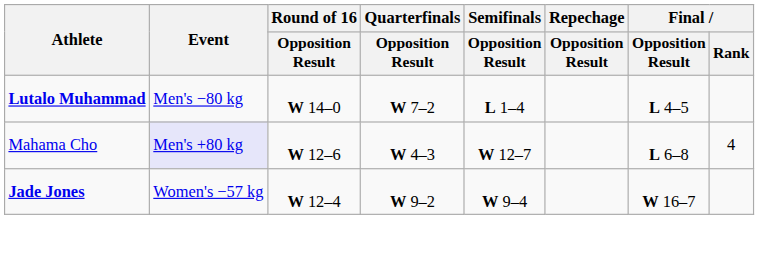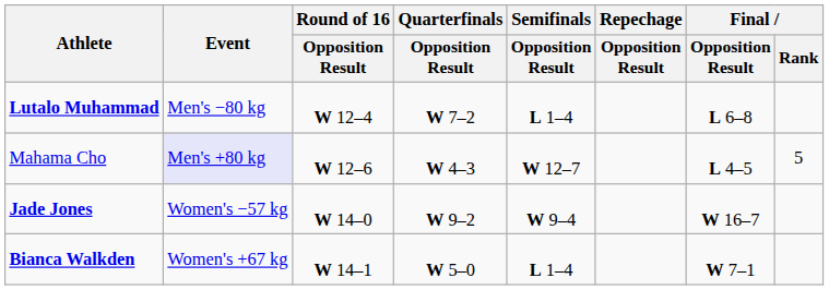Lutalo Muhammad | Round of 16 / Opposition Result: W 14–0 -> W 12–4
Lutalo Muhammad | Final / Opposition Result: L 4–5 -> L 6–8
Mahama Cho | Final / Opposition Result: L 6–8 -> L 4–5
Mahama Cho | Final / Rank: 4 -> 5
Jade Jones | Round of 16 / Opposition Result: W 12–4 -> W 14–0
+ row: Bianca Walkden | Women's +67 kg | W 14–1 | W 5–0 | L 1–4 | W 7–1
